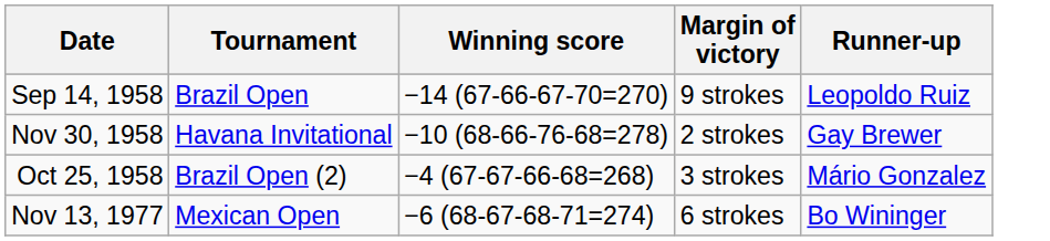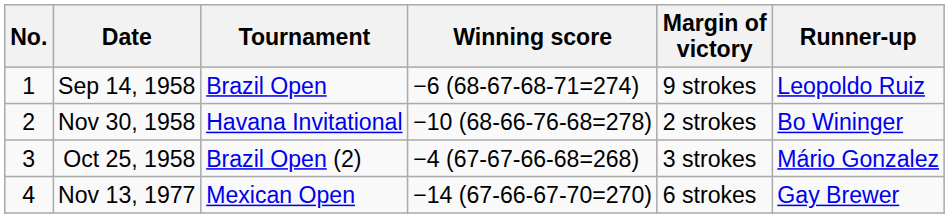+ column: No. | 1 | 2 | 3 | 4
Sep 14, 1958 | Winning score: −14 (67-66-67-70=270) -> −6 (68-67-68-71=274)
Nov 30, 1958 | Runner-up: Gay Brewer -> Bo Wininger
Nov 13, 1977 | Winning score: −6 (68-67-68-71=274) -> −14 (67-66-67-70=270)
Nov 13, 1977 | Runner-up: Bo Wininger -> Gay Brewer
